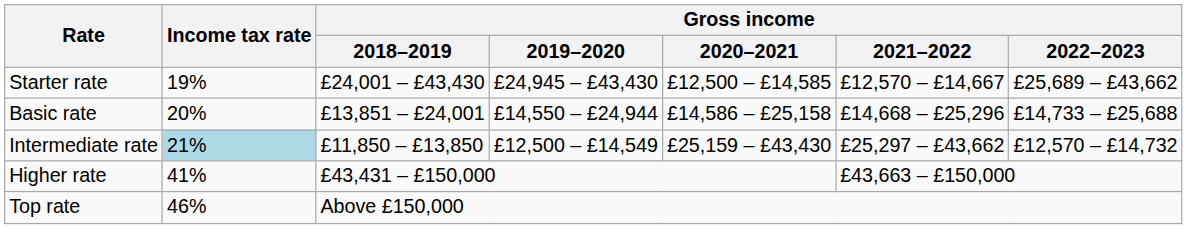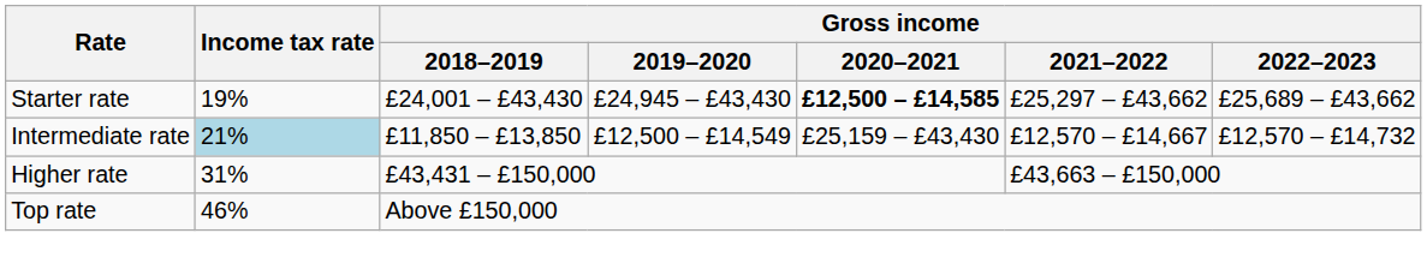Starter rate | Gross income / 2020–2021: normal -> bold
Starter rate | Gross income / 2021–2022: £12,570 – £14,667 -> £25,297 – £43,662
- row: Basic rate | 20% | £13,851 – £24,001 | £14,550 – £24,944 | £14,586 – £25,158 | £14,668 – £25,296 | £14,733 – £25,688
Intermediate rate | Gross income / 2021–2022: £25,297 – £43,662 -> £12,570 – £14,667
Higher rate | Income tax rate: 41% -> 31%
